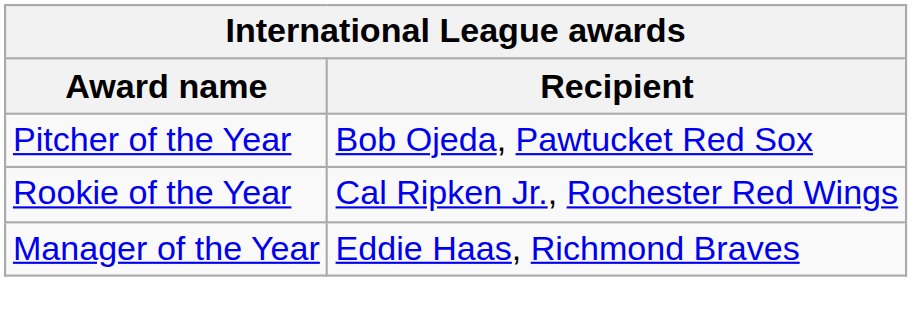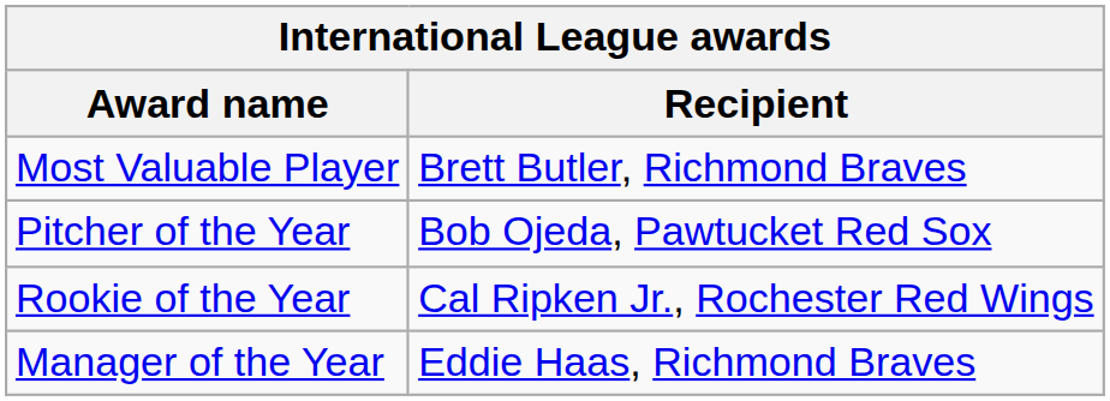+ row: Most Valuable Player | Brett Butler, Richmond Braves
